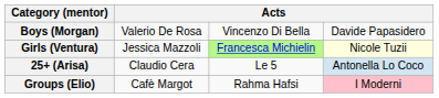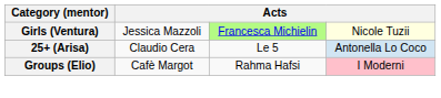- row: Boys (Morgan) | Valerio De Rosa | Vincenzo Di Bella | Davide Papasidero
